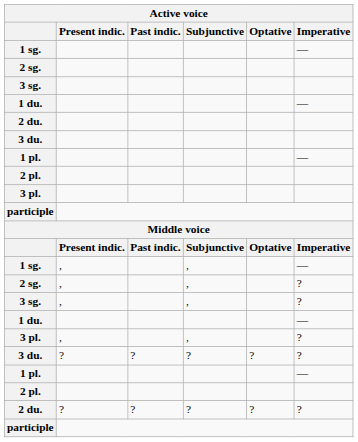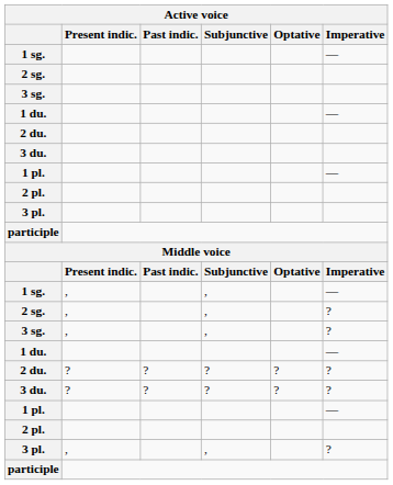rows swapped: 2 du. / ? <-> 3 pl. / ,
